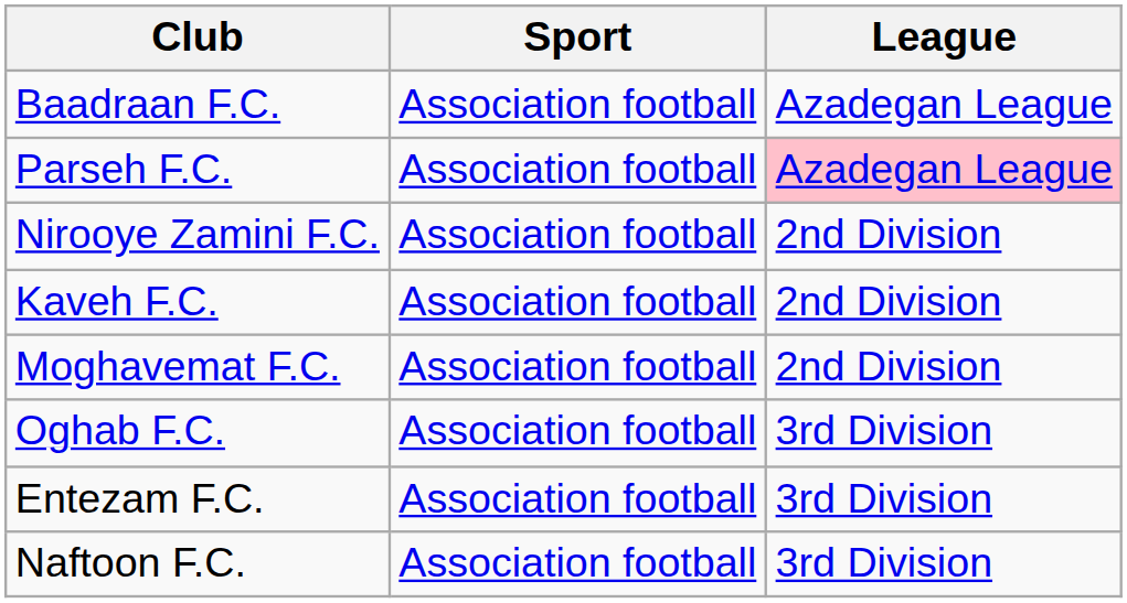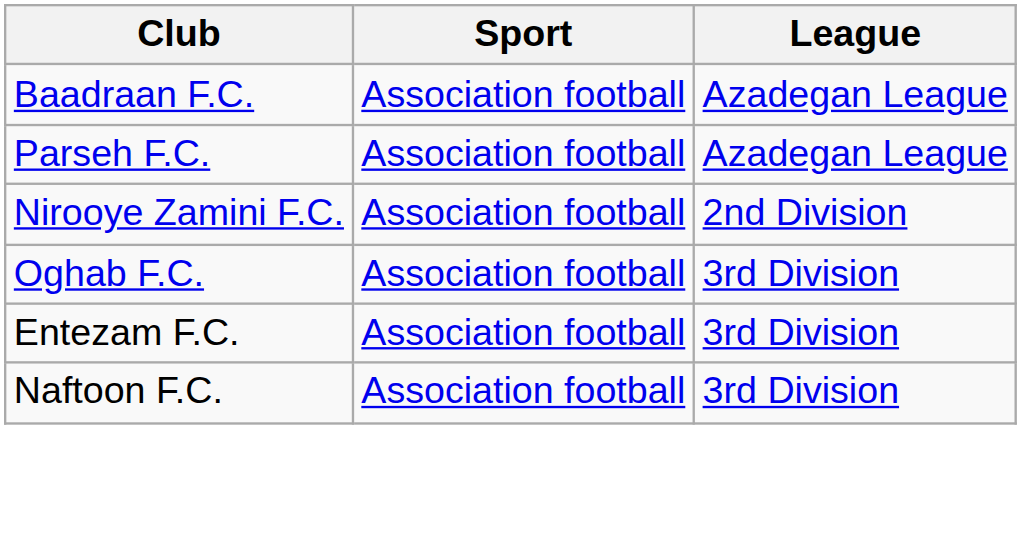Parseh F.C. | League: pink background -> no background
- row: Kaveh F.C. | Association football | 2nd Division
- row: Moghavemat F.C. | Association football | 2nd Division
